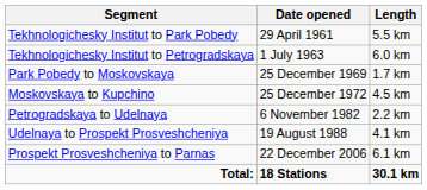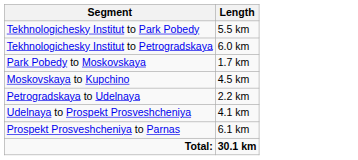- column: Date opened | 29 April 1961 | 1 July 1963 | 25 December 1969 | 25 December 1972 | 6 November 1982 | 19 August 1988 | 22 December 2006 | 18 Stations
